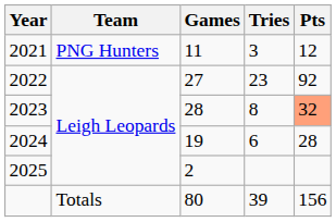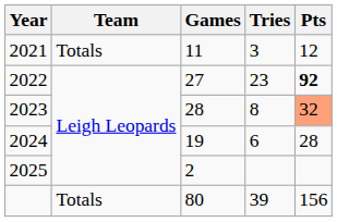2021 | Team: PNG Hunters -> Totals
2022 | Pts: normal -> bold
